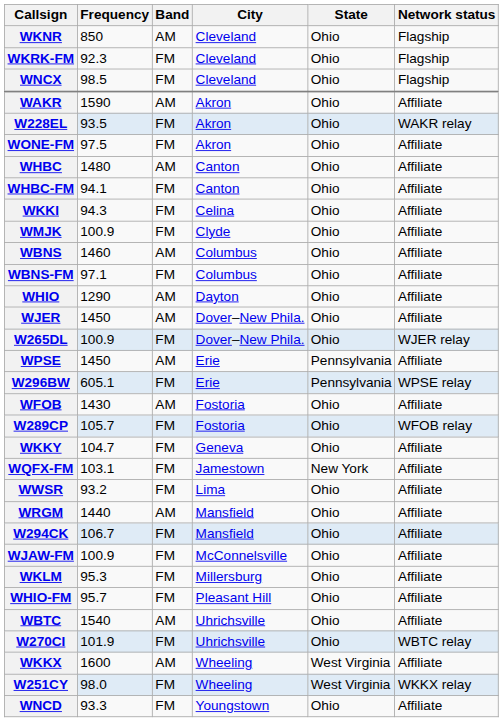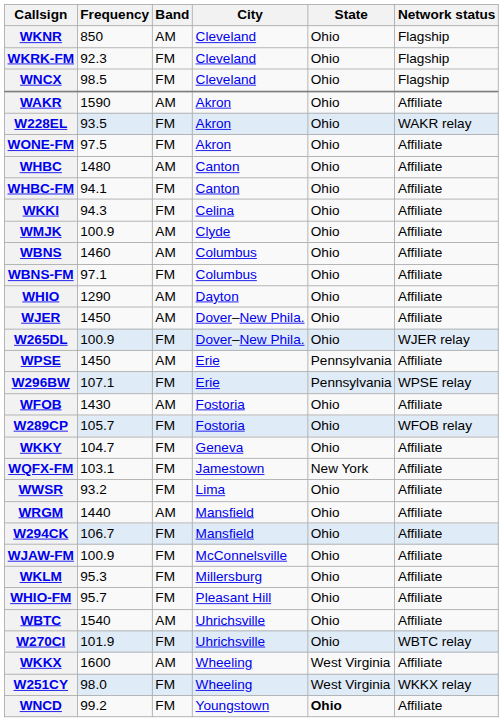WMJK | Band: FM -> AM
W296BW | Frequency: 605.1 -> 107.1
WNCD | Frequency: 93.3 -> 99.2
WNCD | State: normal -> bold
